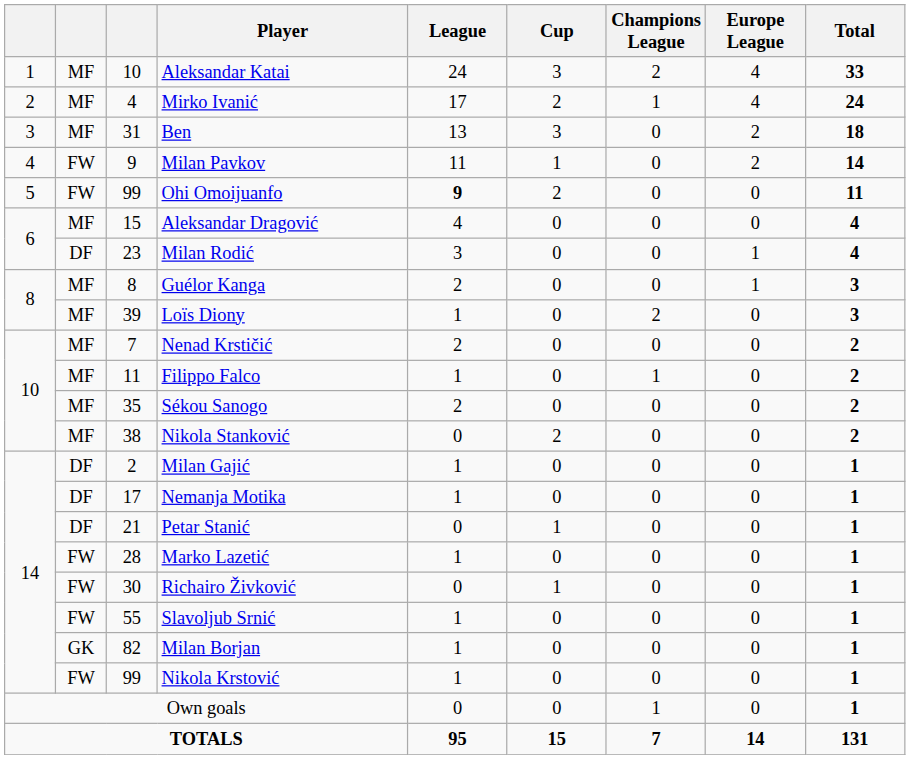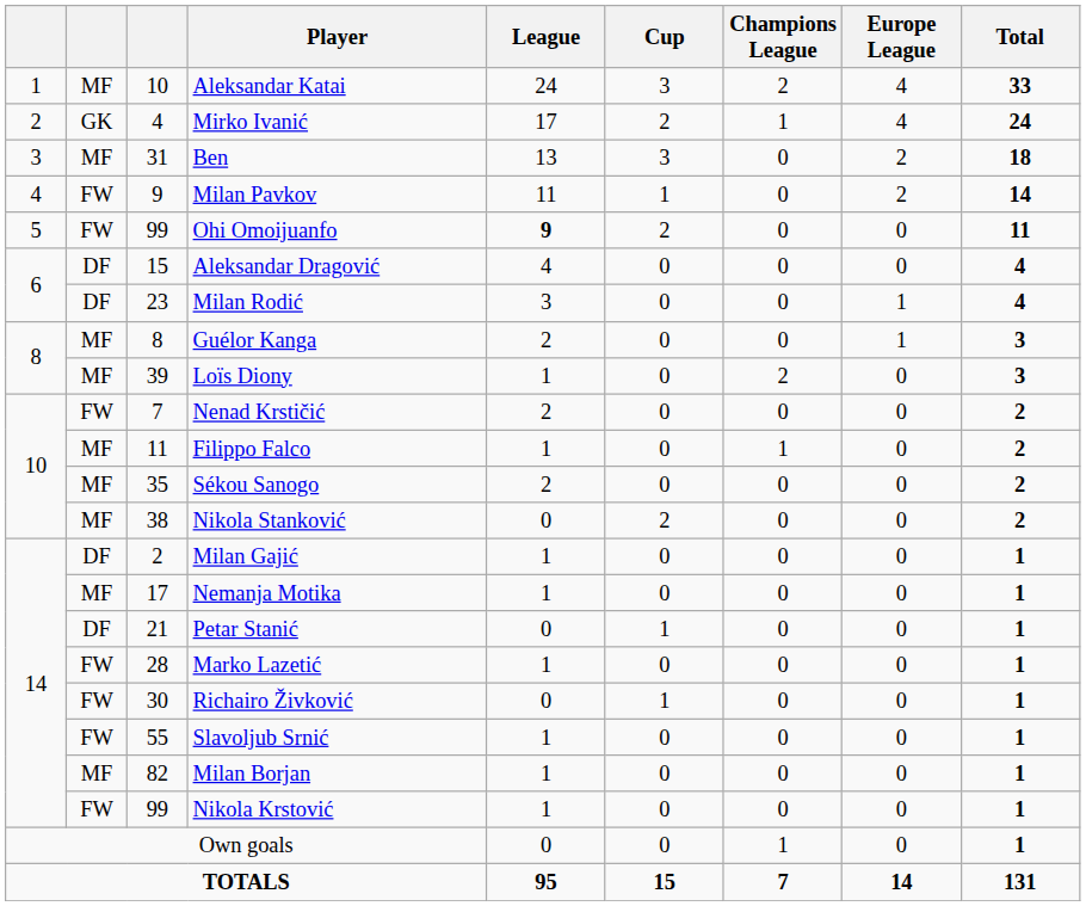Mirko Ivanić | column 2: MF -> GK
Aleksandar Dragović | column 2: MF -> DF
Nenad Krstičić | column 2: MF -> FW
Nemanja Motika | column 2: DF -> MF
Milan Borjan | column 2: GK -> MF
